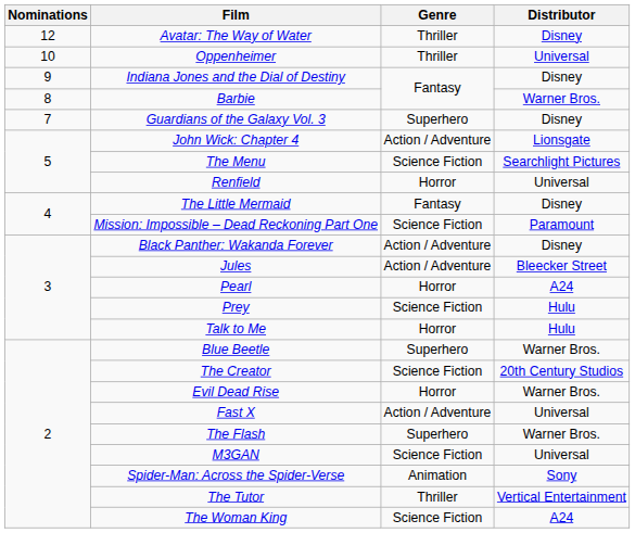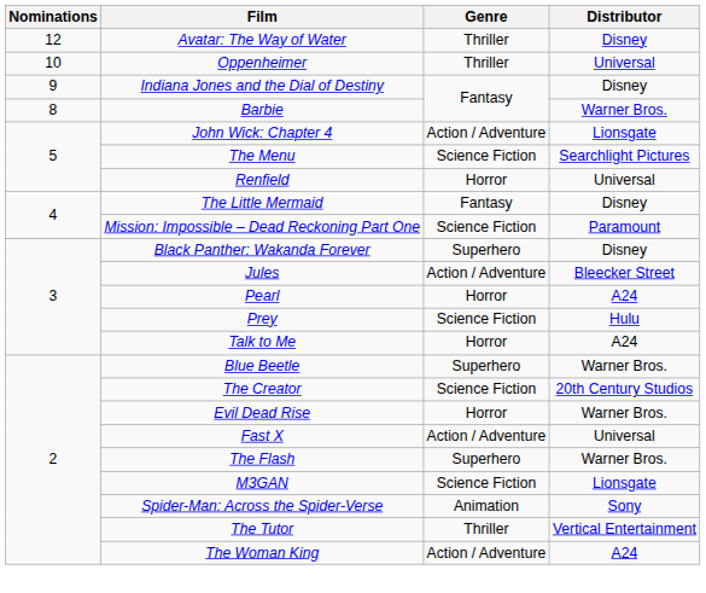- row: 7 | Guardians of the Galaxy Vol. 3 | Superhero | Disney
Black Panther: Wakanda Forever | Genre: Action / Adventure -> Superhero
Talk to Me | Distributor: Hulu -> A24
M3GAN | Distributor: Universal -> Lionsgate
The Woman King | Genre: Science Fiction -> Action / Adventure
